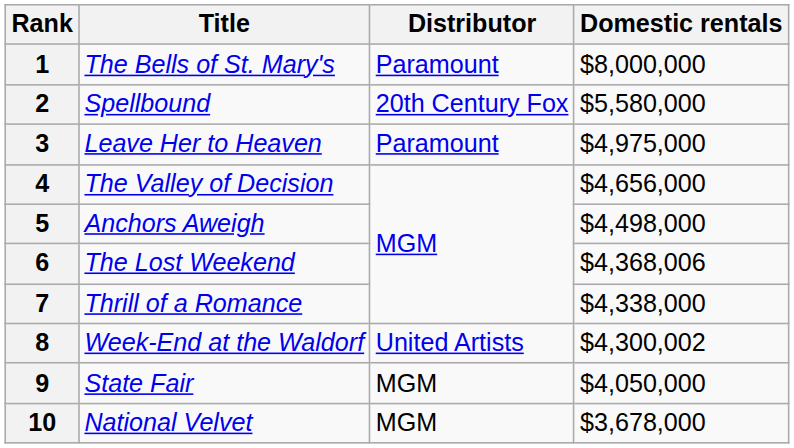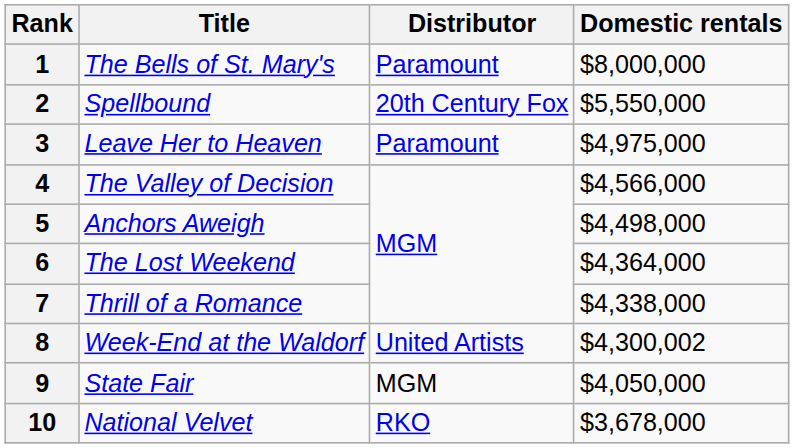2 | Domestic rentals: $5,580,000 -> $5,550,000
4 | Domestic rentals: $4,656,000 -> $4,566,000
6 | Domestic rentals: $4,368,006 -> $4,364,000
10 | Distributor: MGM -> RKO
